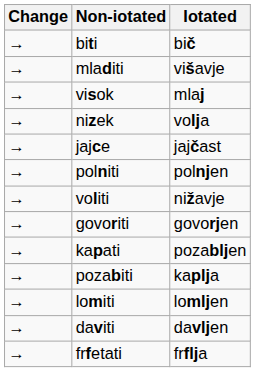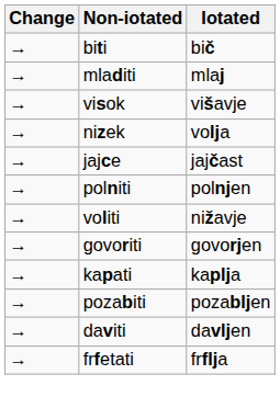mladiti | Iotated: višavje -> mlaj
visok | Iotated: mlaj -> višavje
kapati | Iotated: pozabljen -> kaplja
pozabiti | Iotated: kaplja -> pozabljen
- row: → | lomiti | lomljen
